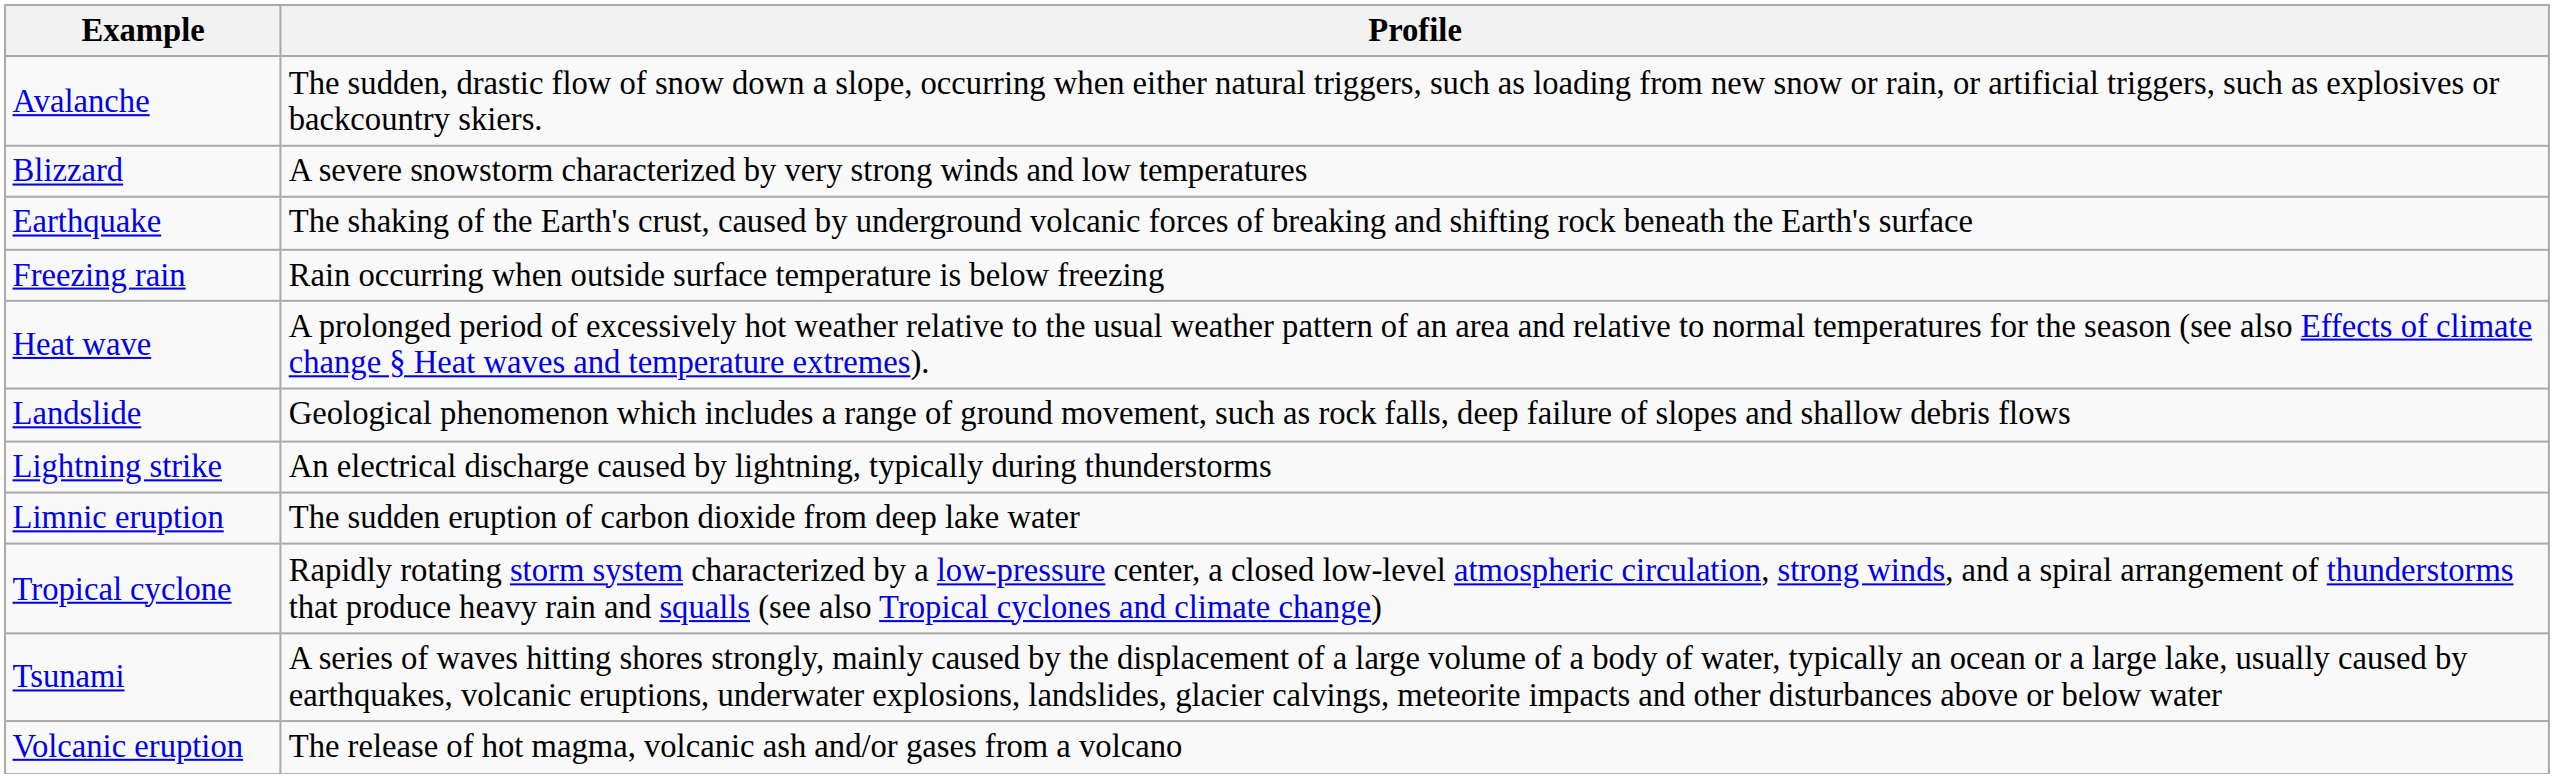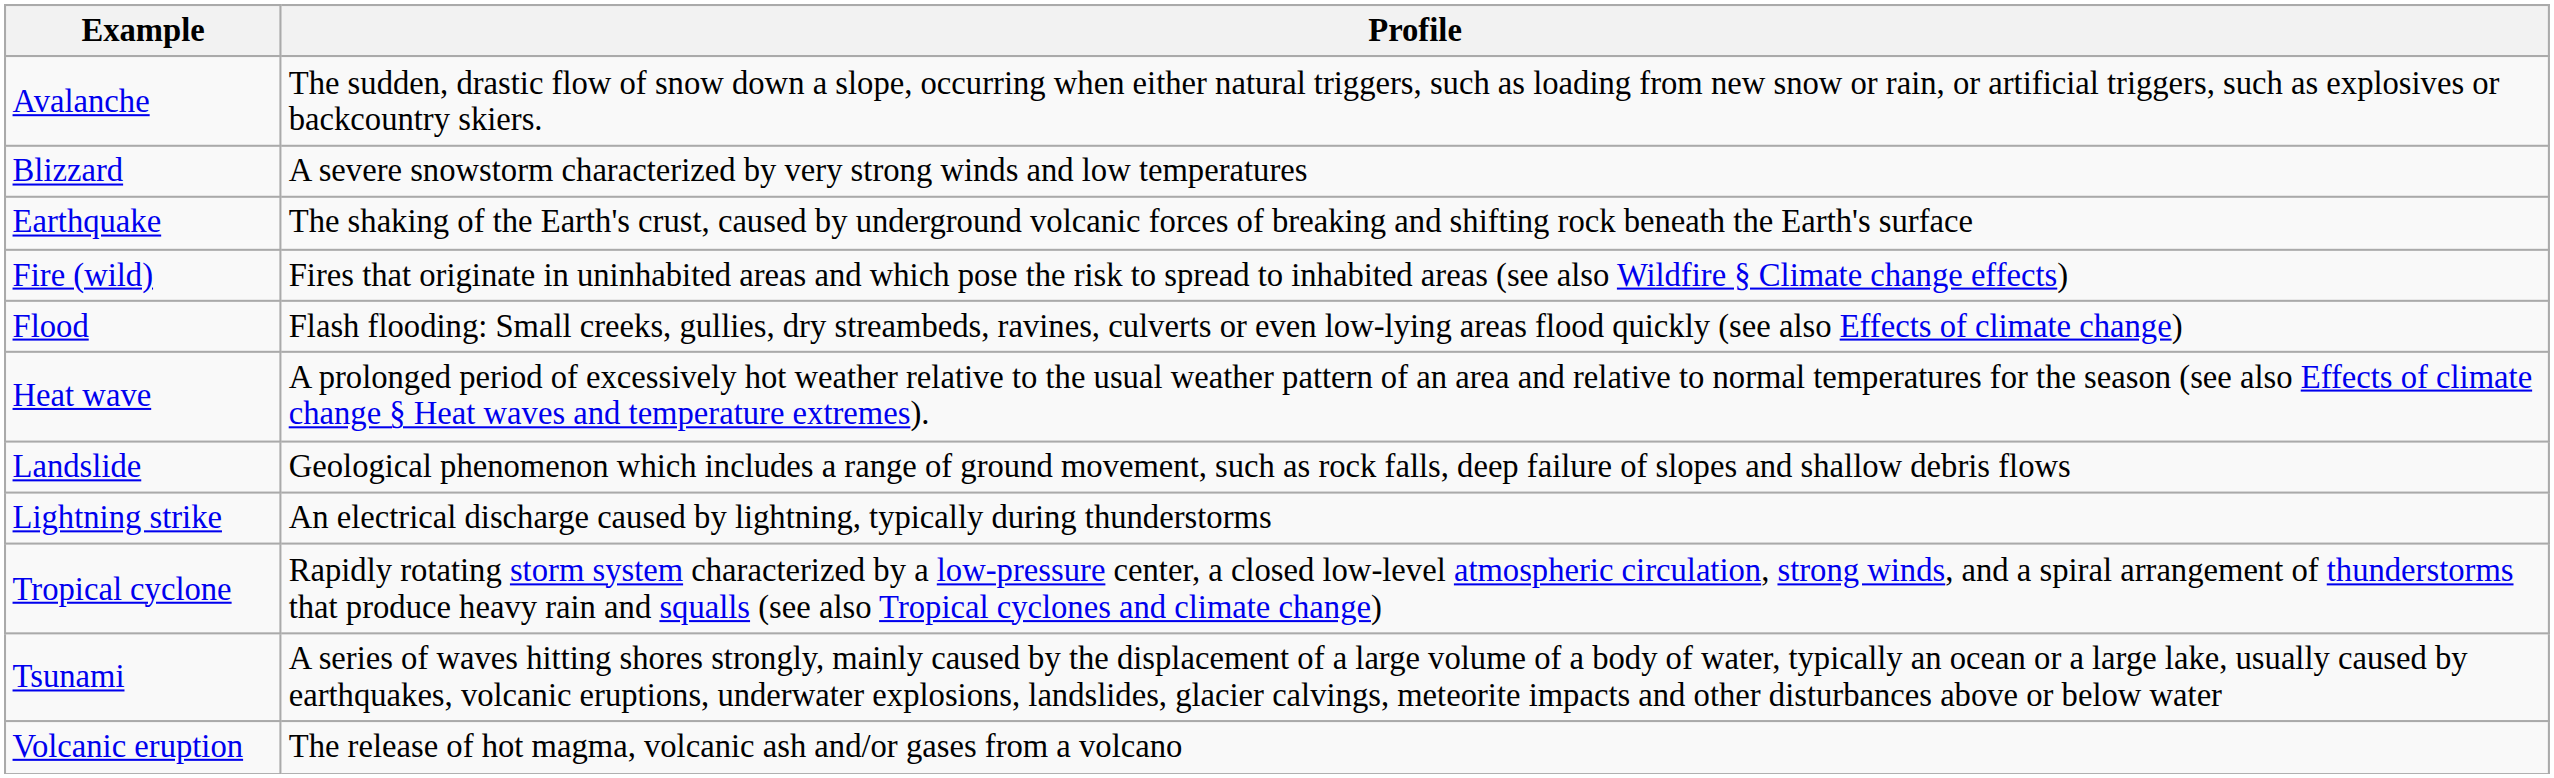+ row: Fire (wild) | Fires that originate in uninhabited areas and which pose the risk to spread to inhabited areas (see also Wildfire § Climate change effects)
+ row: Flood | Flash flooding: Small creeks, gullies, dry streambeds, ravines, culverts or even low-lying areas flood quickly (see also Effects of climate change)
- row: Freezing rain | Rain occurring when outside surface temperature is below freezing
- row: Limnic eruption | The sudden eruption of carbon dioxide from deep lake water
